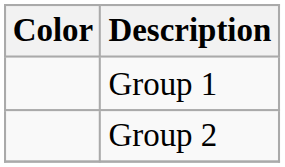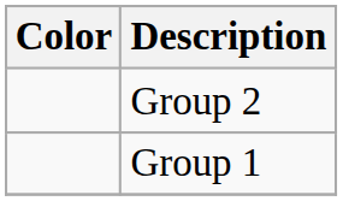rows swapped: Group 1 <-> Group 2
